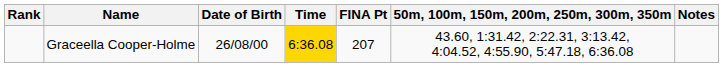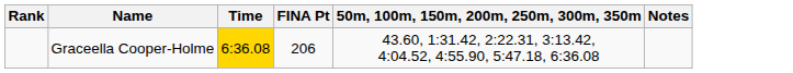- column: Date of Birth | 26/08/00
Graceella Cooper-Holme | FINA Pt: 207 -> 206
